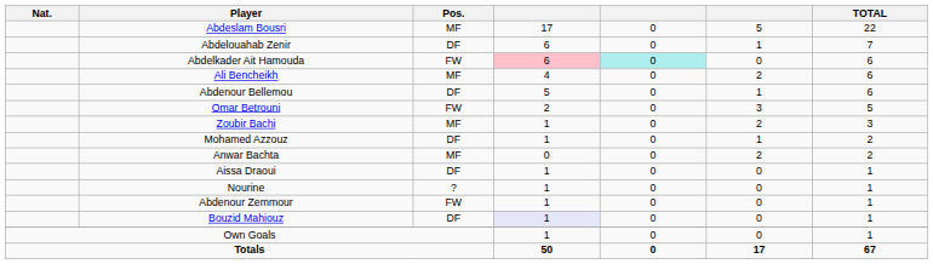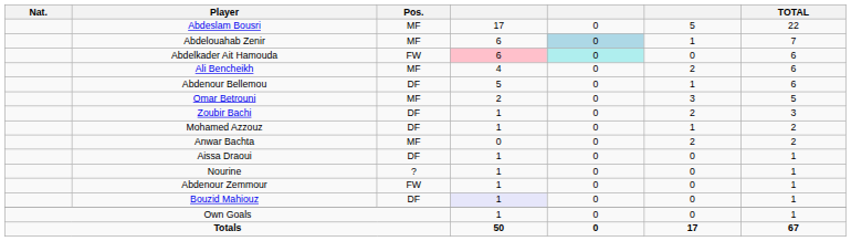Abdelouahab Zenir | Pos.: DF -> MF
Abdelouahab Zenir | column 5: no background -> lightblue background
Omar Betrouni | Pos.: FW -> MF
Zoubir Bachi | Pos.: MF -> DF
